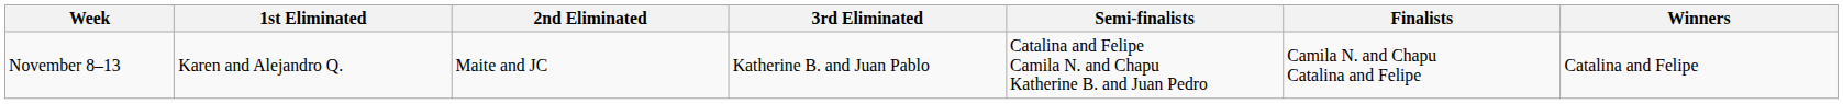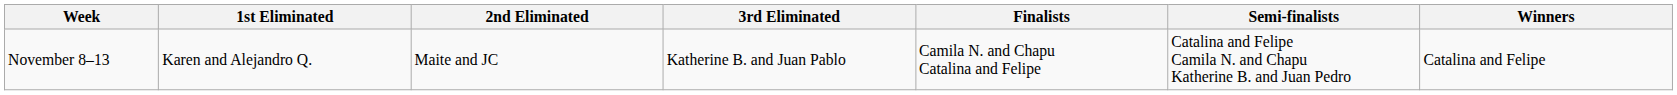columns swapped: Semi-finalists <-> Finalists
